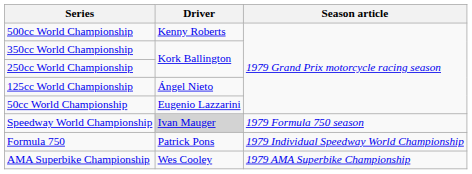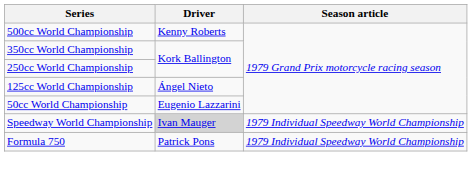Speedway World Championship | Season article: 1979 Formula 750 season -> 1979 Individual Speedway World Championship
- row: AMA Superbike Championship | Wes Cooley | 1979 AMA Superbike Championship
